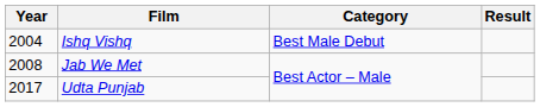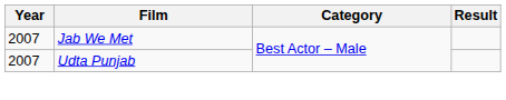- row: 2004 | Ishq Vishq | Best Male Debut
Jab We Met | Year: 2008 -> 2007
Udta Punjab | Year: 2017 -> 2007
